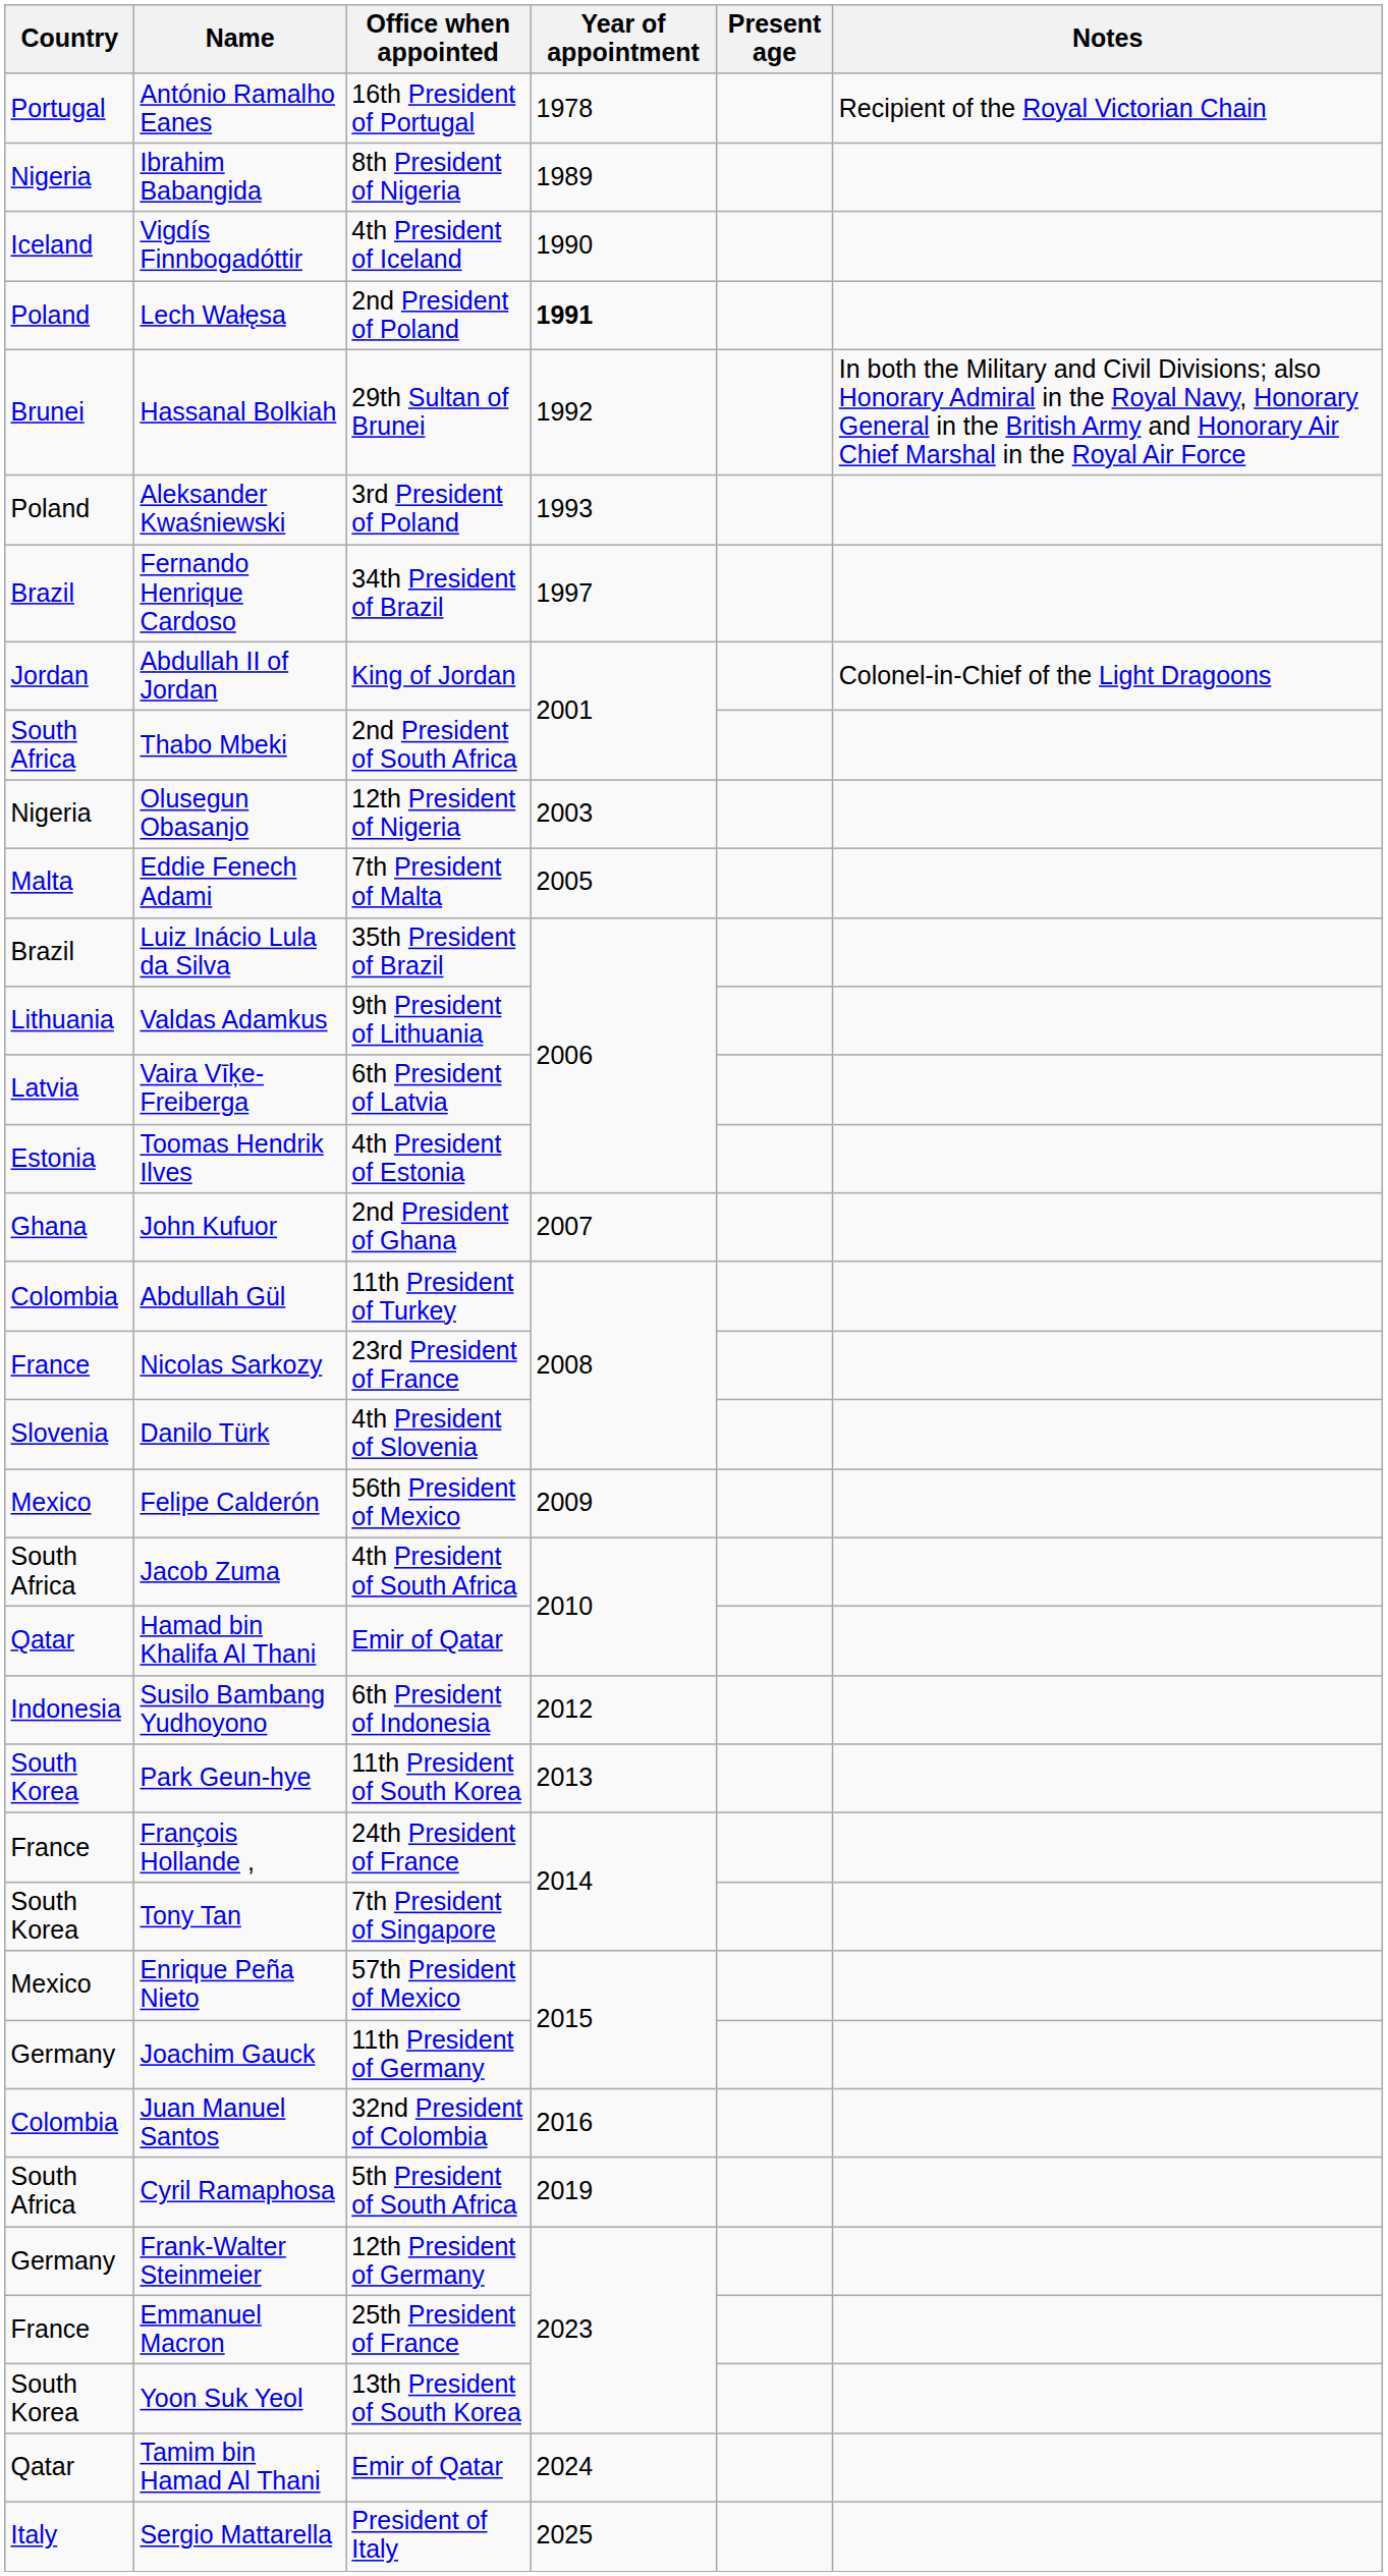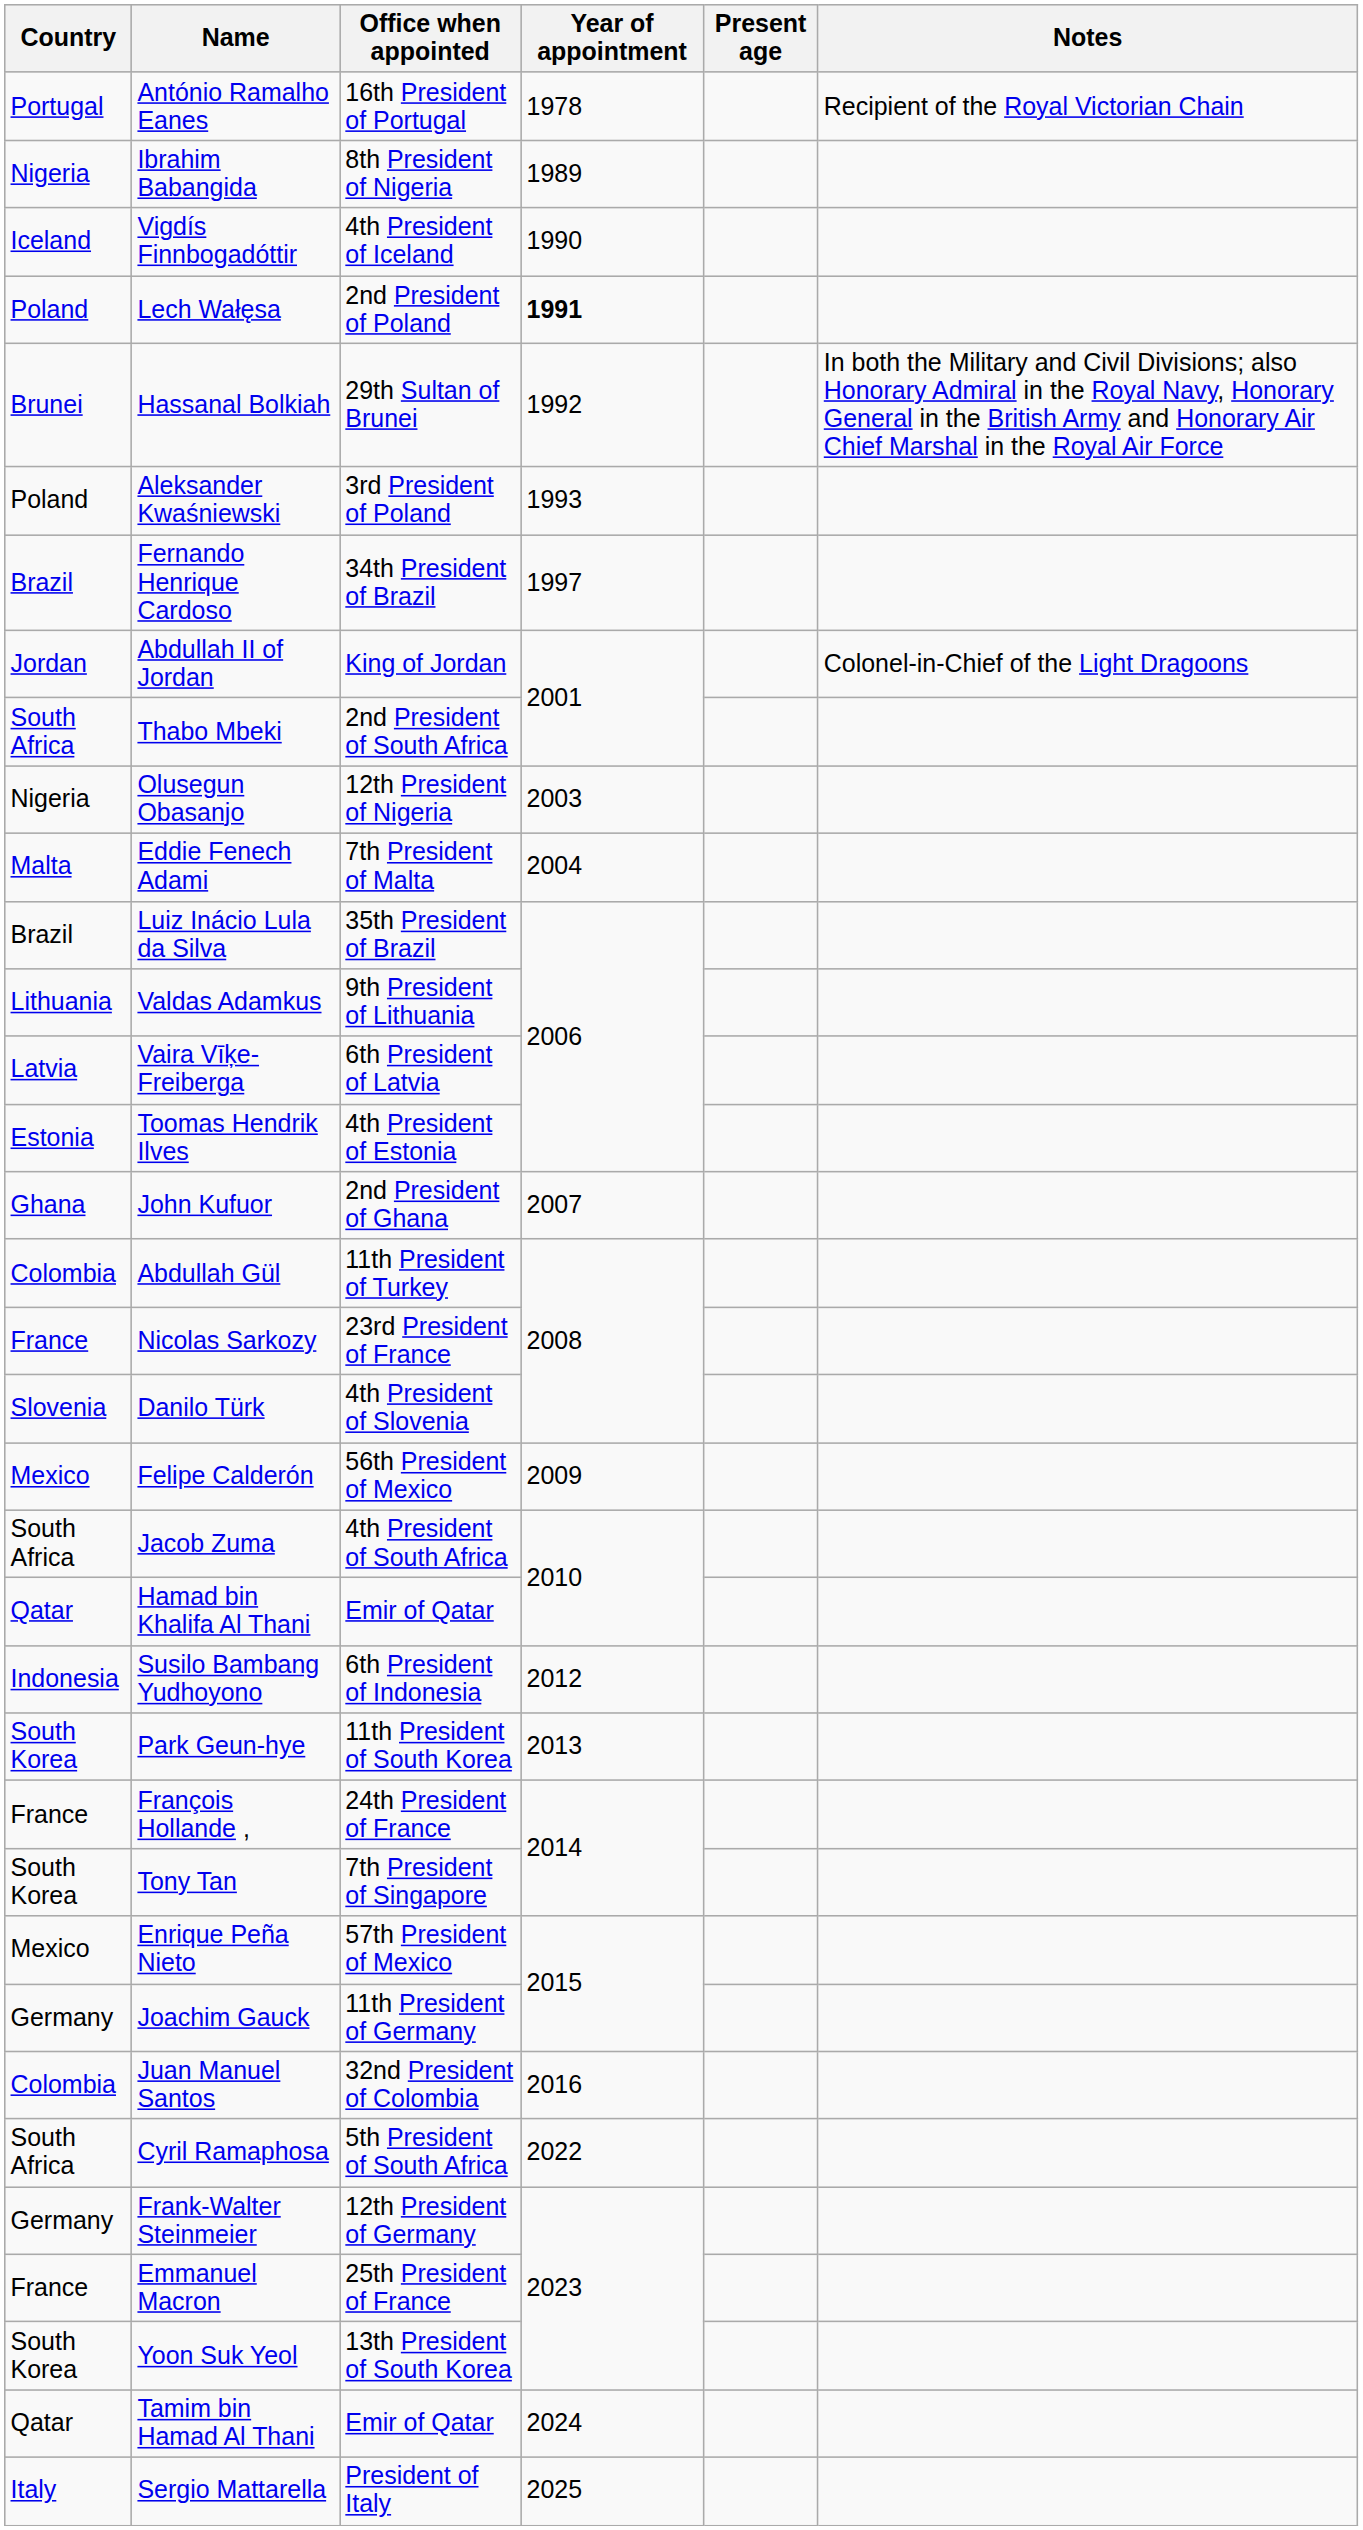Eddie Fenech Adami | Year of appointment: 2005 -> 2004
Cyril Ramaphosa | Year of appointment: 2019 -> 2022
